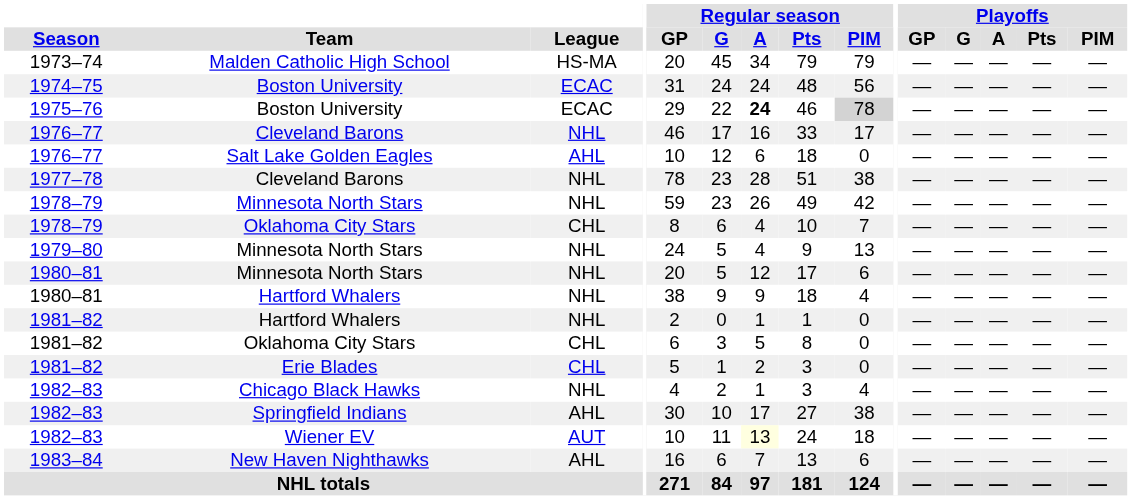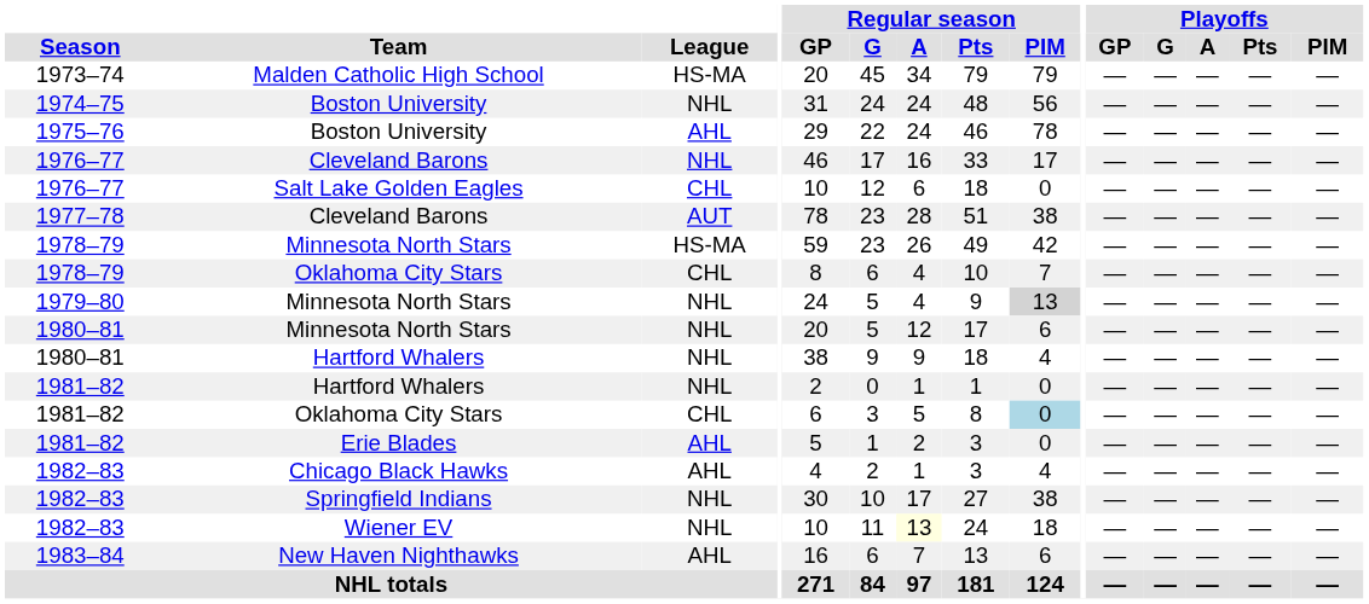1974–75 / Boston University | League: ECAC -> NHL
1975–76 / Boston University | League: ECAC -> AHL
1975–76 / Boston University | Regular season / A: bold -> normal
1975–76 / Boston University | Regular season / PIM: lightgrey background -> no background
Salt Lake Golden Eagles | League: AHL -> CHL
1977–78 / Cleveland Barons | League: NHL -> AUT
1978–79 / Minnesota North Stars | League: NHL -> HS-MA
1979–80 / Minnesota North Stars | Regular season / PIM: no background -> lightgrey background
1981–82 / Oklahoma City Stars | Regular season / PIM: no background -> lightblue background
Erie Blades | League: CHL -> AHL
Chicago Black Hawks | League: NHL -> AHL
Springfield Indians | League: AHL -> NHL
Wiener EV | League: AUT -> NHL
